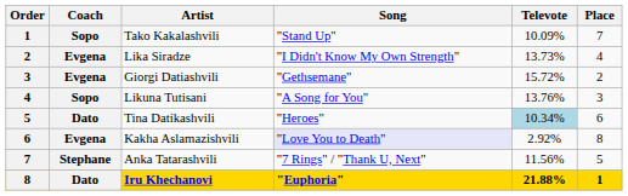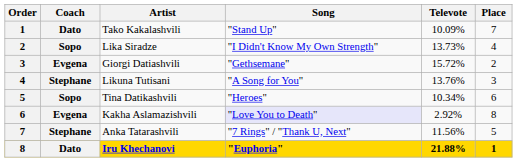Tako Kakalashvili | Coach: Sopo -> Dato
Lika Siradze | Coach: Evgena -> Sopo
Likuna Tutisani | Coach: Sopo -> Stephane
Tina Datikashvili | Coach: Dato -> Sopo
Tina Datikashvili | Televote: lightblue background -> no background
